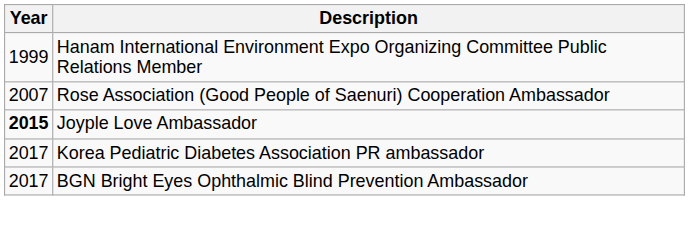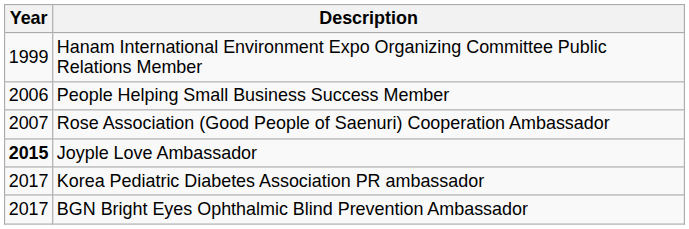+ row: 2006 | People Helping Small Business Success Member
